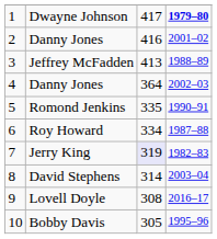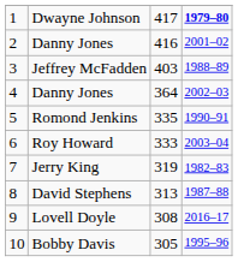Jeffrey McFadden | column 3: 413 -> 403
Roy Howard | column 3: 334 -> 333
Roy Howard | column 4: 1987–88 -> 2003–04
Jerry King | column 3: lavender background -> no background
David Stephens | column 3: 314 -> 313
David Stephens | column 4: 2003–04 -> 1987–88
